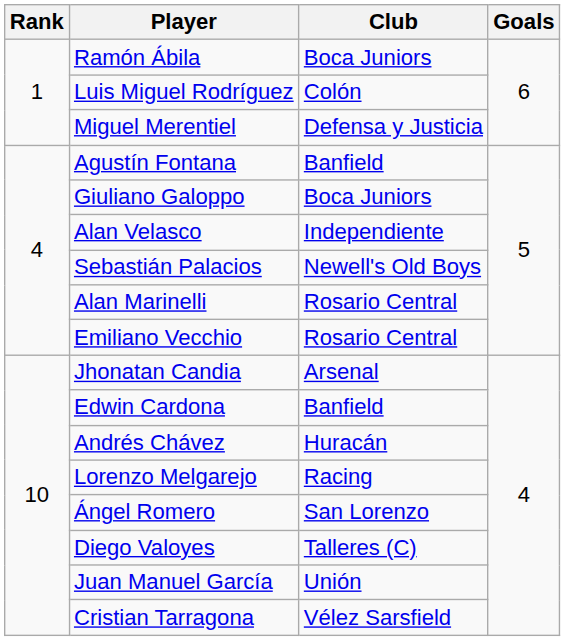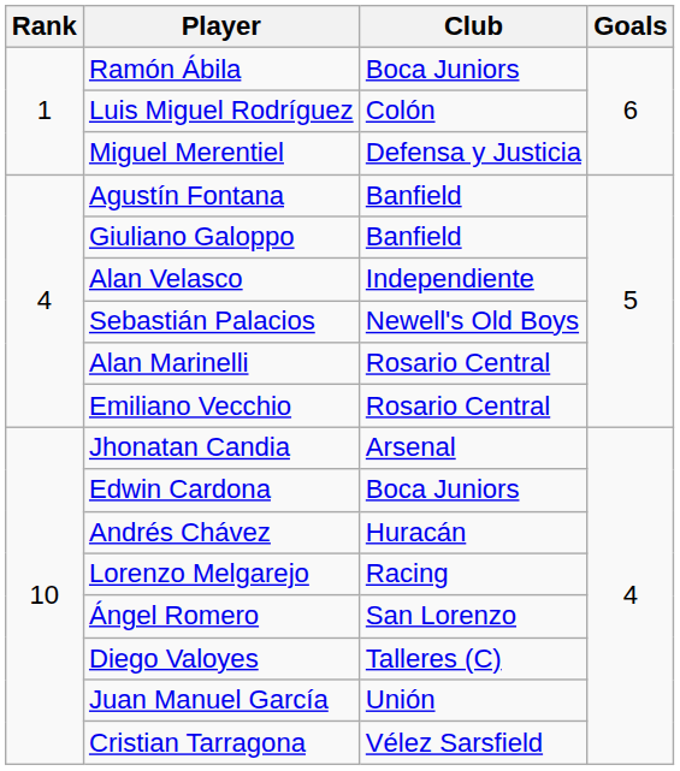Giuliano Galoppo | Club: Boca Juniors -> Banfield
Edwin Cardona | Club: Banfield -> Boca Juniors
